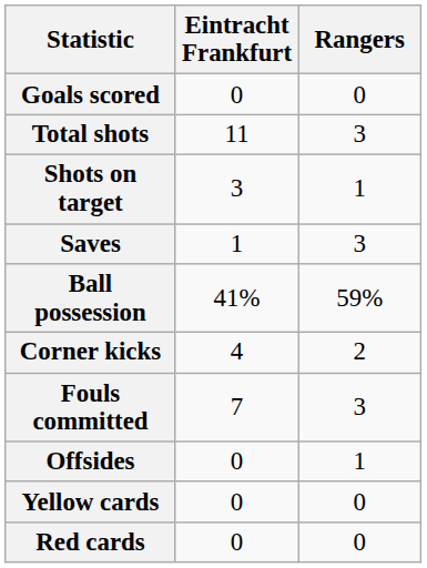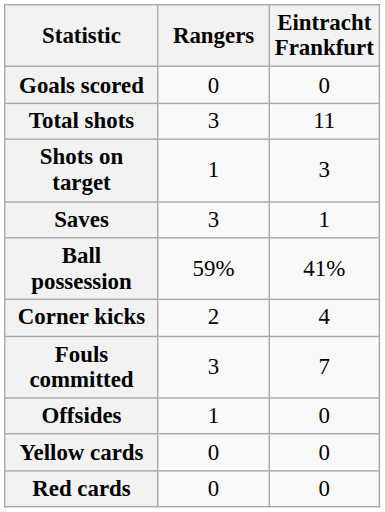columns swapped: Eintracht Frankfurt <-> Rangers
